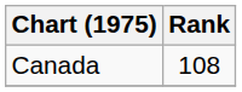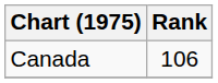Canada | Rank: 108 -> 106
